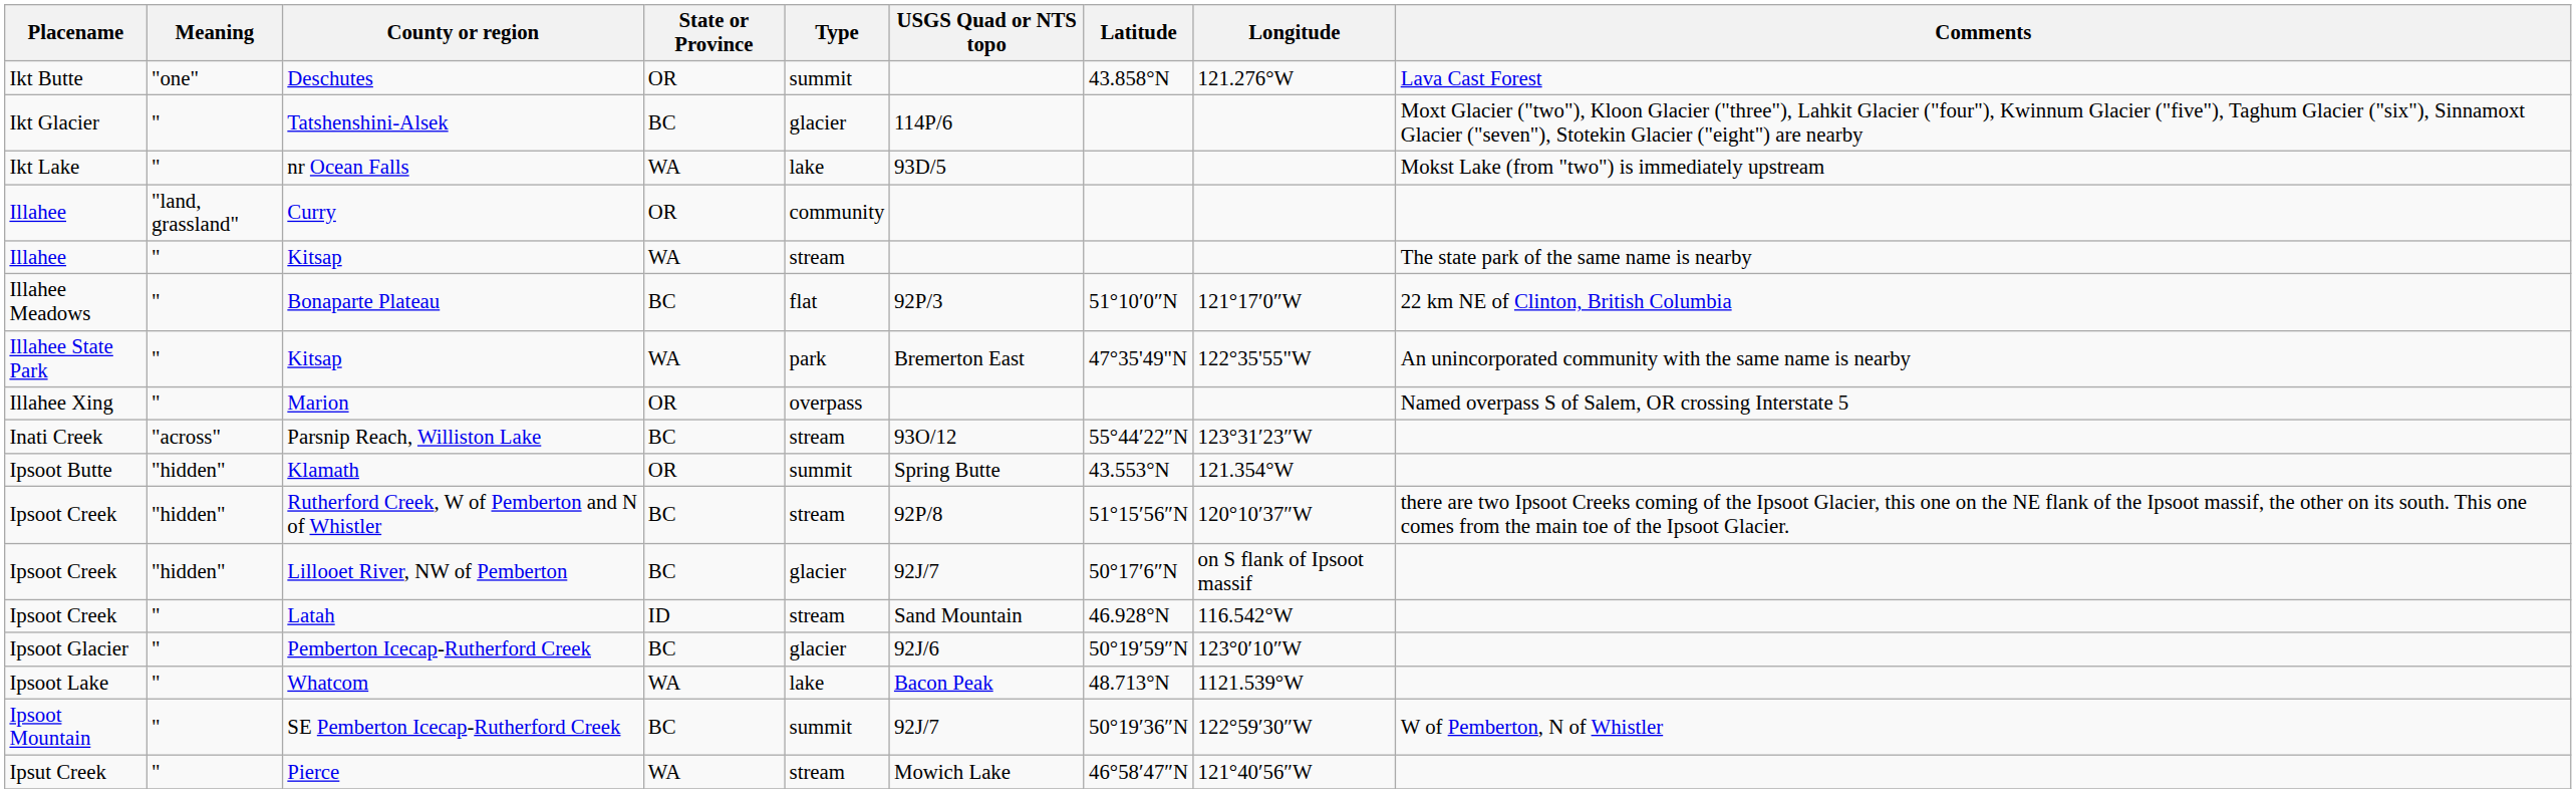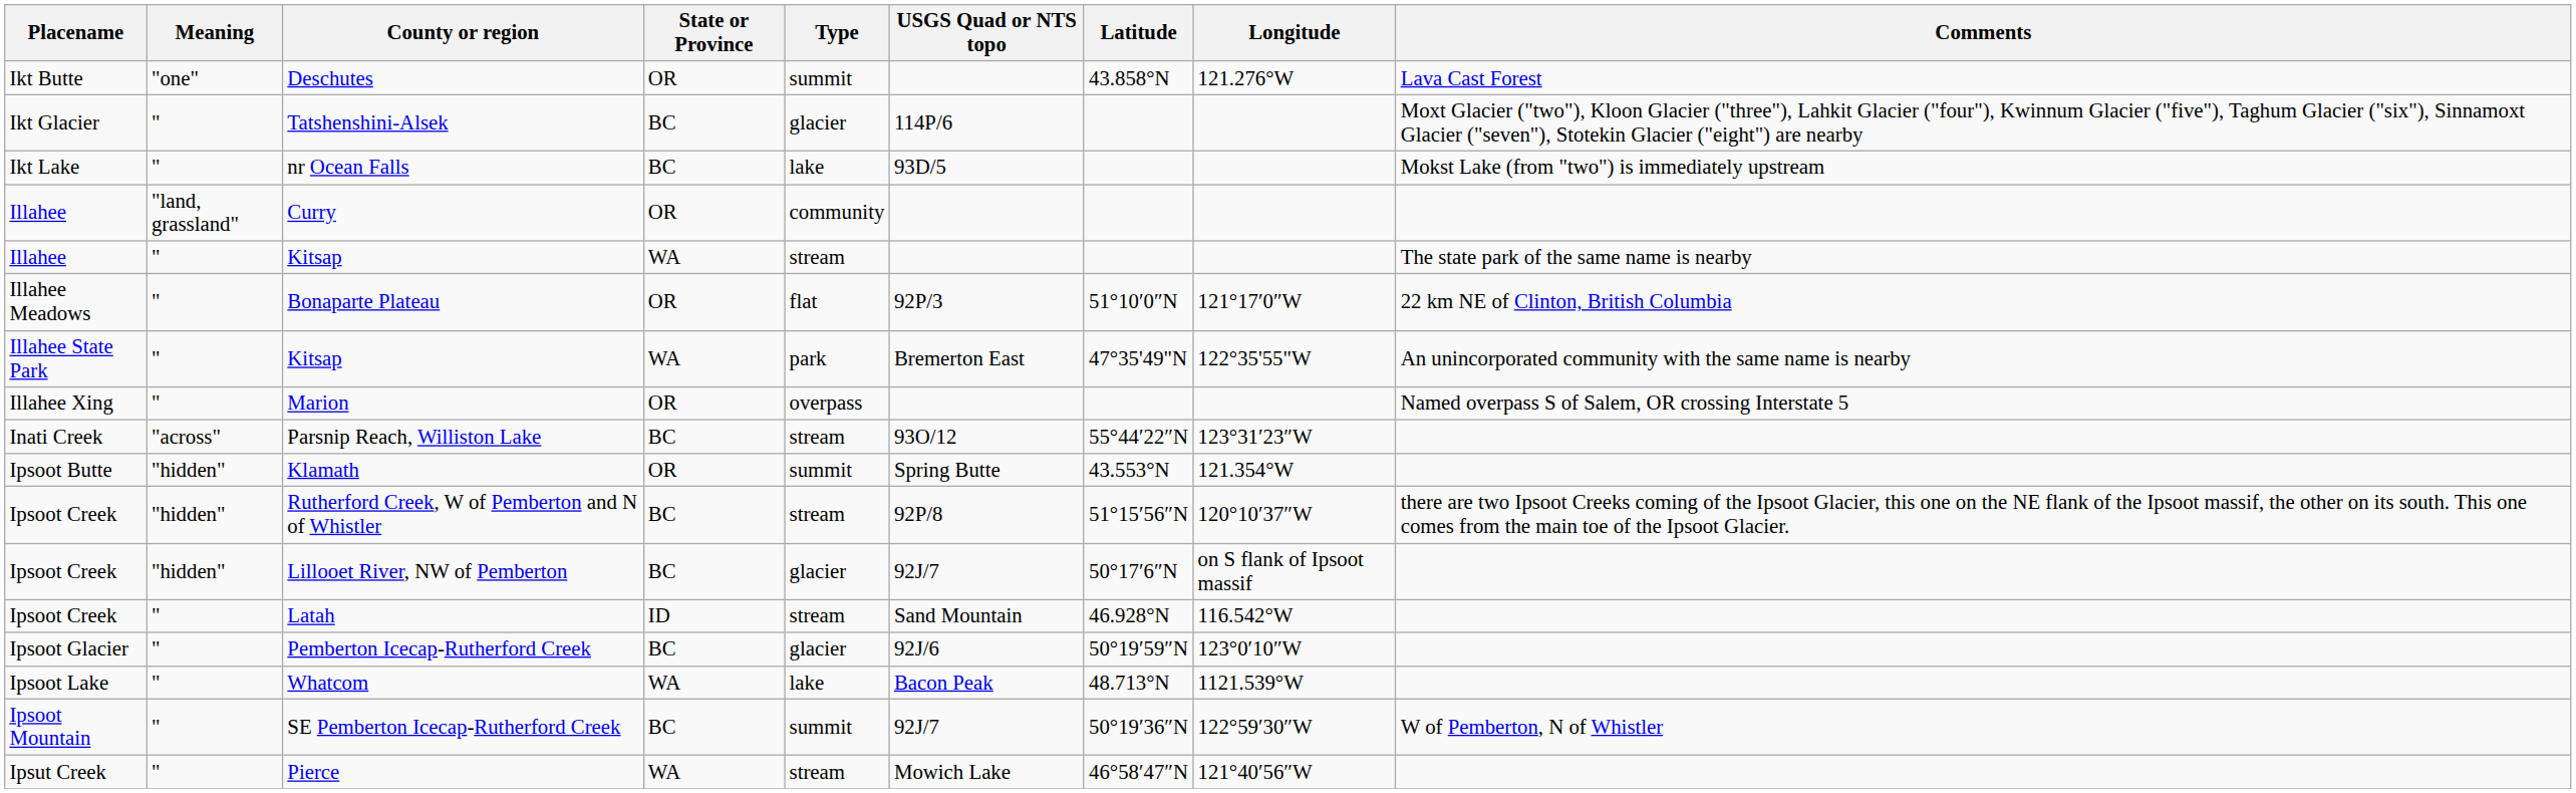nr Ocean Falls | State or Province: WA -> BC
Bonaparte Plateau | State or Province: BC -> OR
